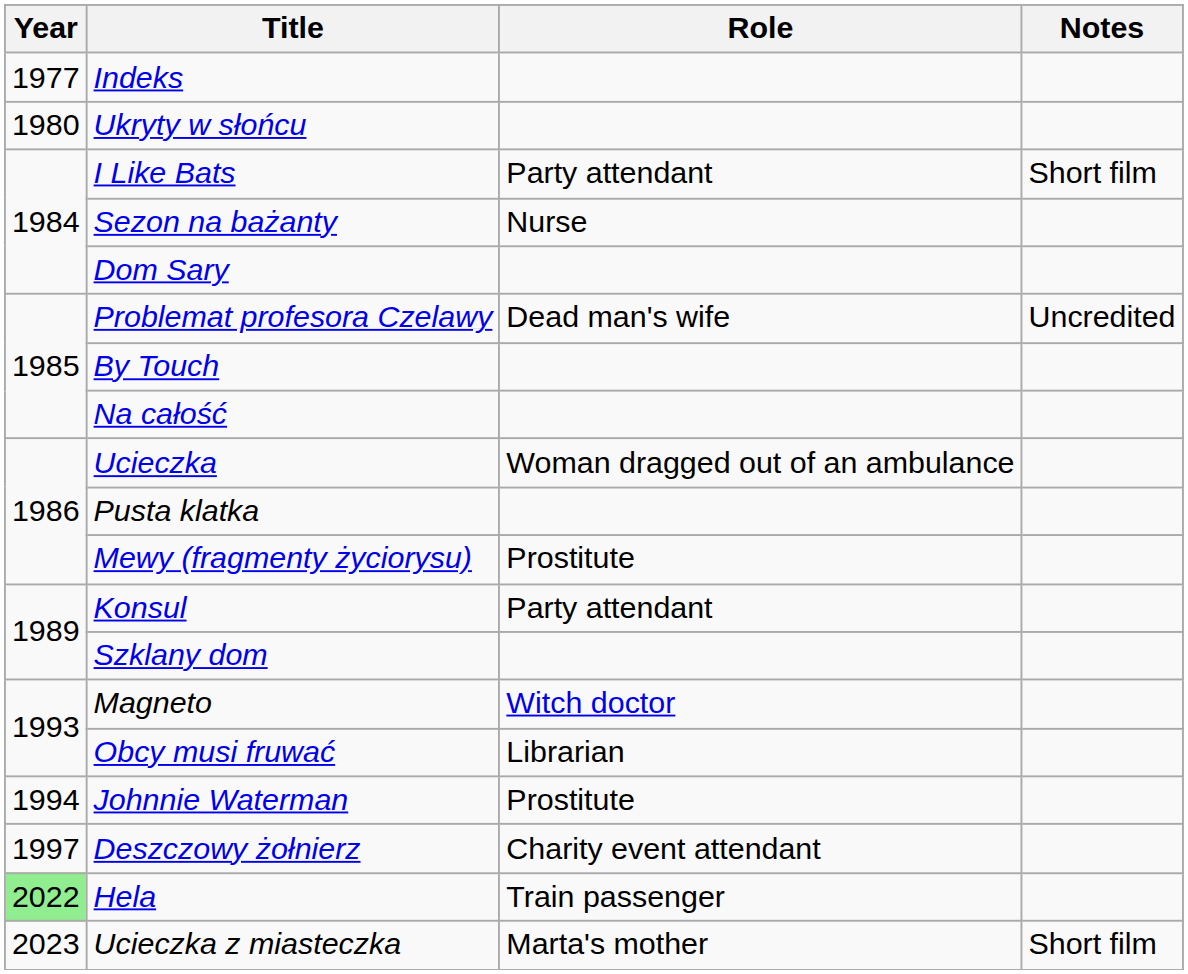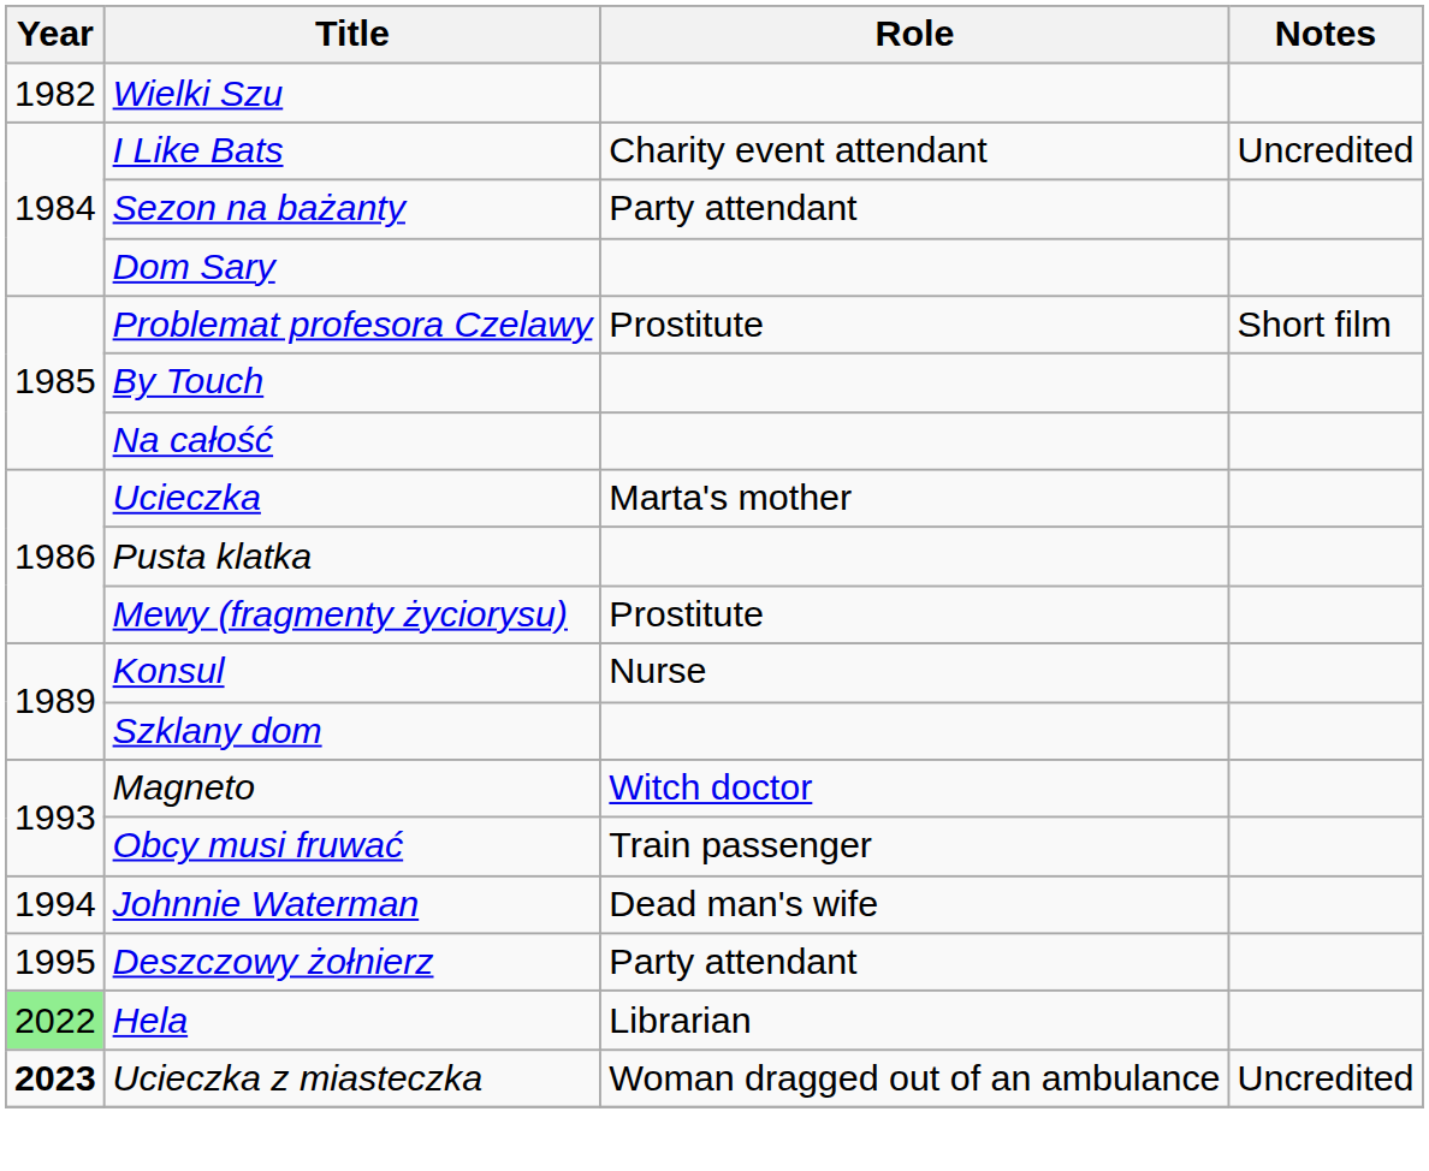- row: 1977 | Indeks
- row: 1980 | Ukryty w słońcu
+ row: 1982 | Wielki Szu
I Like Bats | Role: Party attendant -> Charity event attendant
I Like Bats | Notes: Short film -> Uncredited
Sezon na bażanty | Role: Nurse -> Party attendant
Problemat profesora Czelawy | Role: Dead man's wife -> Prostitute
Problemat profesora Czelawy | Notes: Uncredited -> Short film
Ucieczka | Role: Woman dragged out of an ambulance -> Marta's mother
Konsul | Role: Party attendant -> Nurse
Obcy musi fruwać | Role: Librarian -> Train passenger
Johnnie Waterman | Role: Prostitute -> Dead man's wife
Deszczowy żołnierz | Year: 1997 -> 1995
Deszczowy żołnierz | Role: Charity event attendant -> Party attendant
Hela | Role: Train passenger -> Librarian
Ucieczka z miasteczka | Year: normal -> bold
Ucieczka z miasteczka | Role: Marta's mother -> Woman dragged out of an ambulance
Ucieczka z miasteczka | Notes: Short film -> Uncredited
